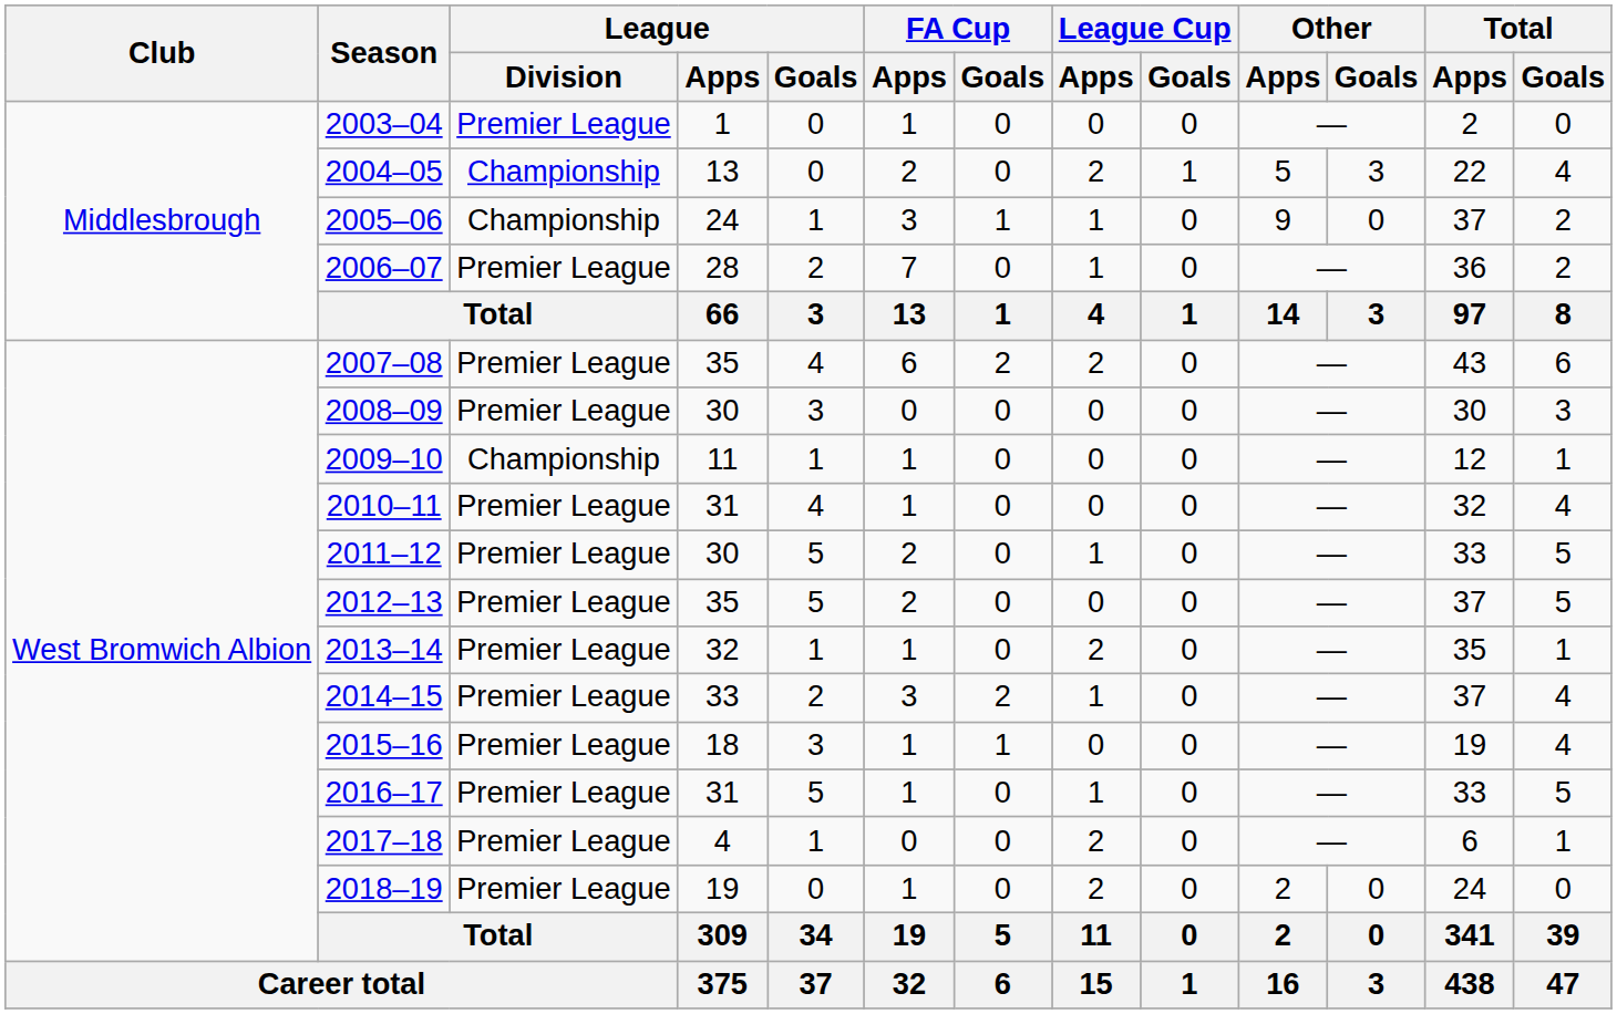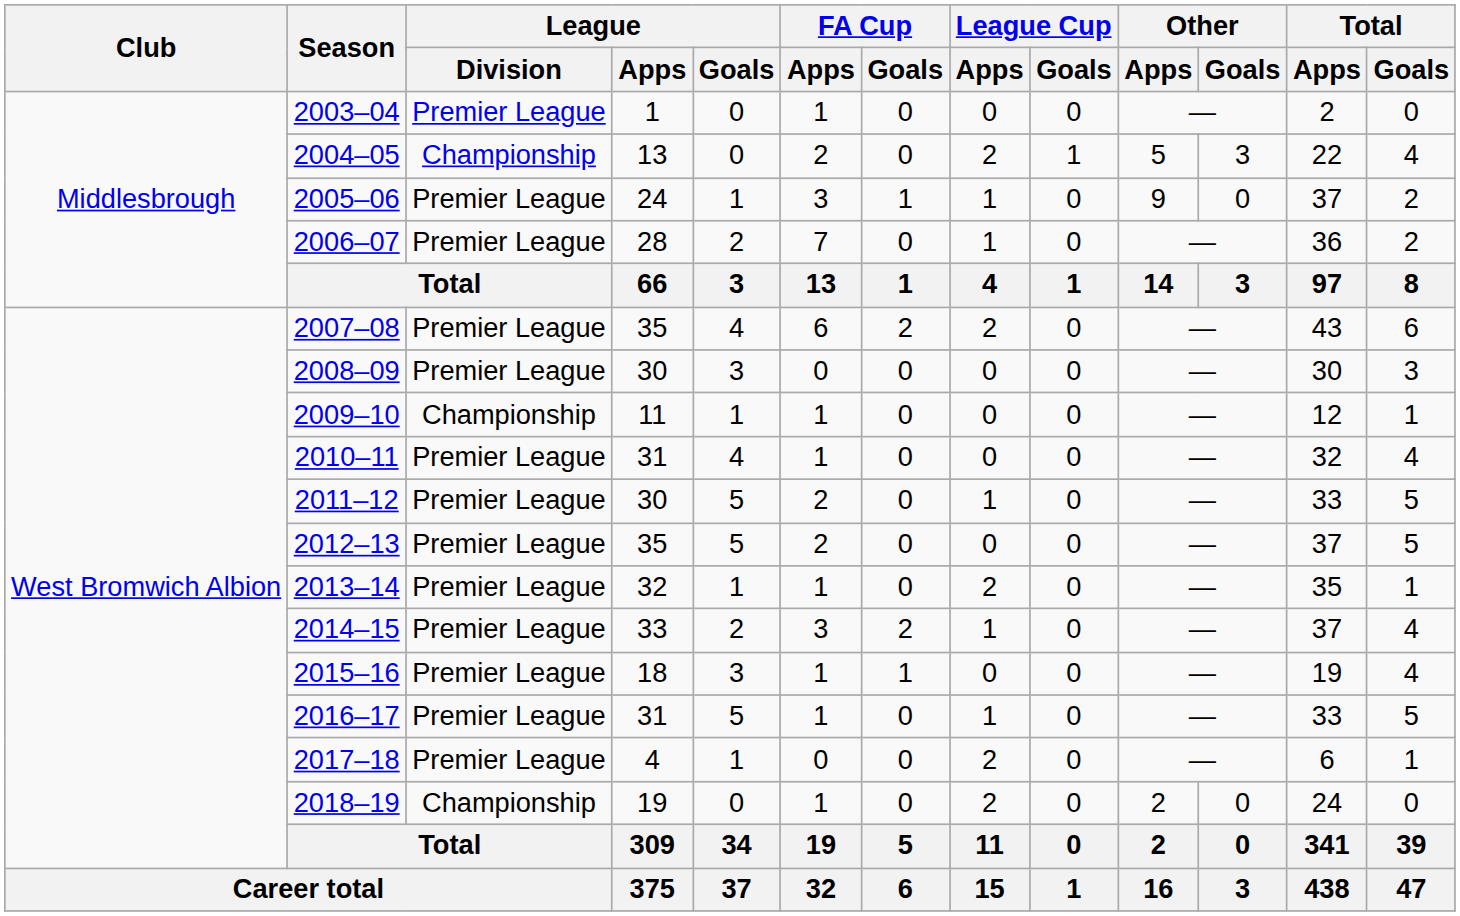2005–06 | League / Division: Championship -> Premier League
2018–19 | League / Division: Premier League -> Championship
